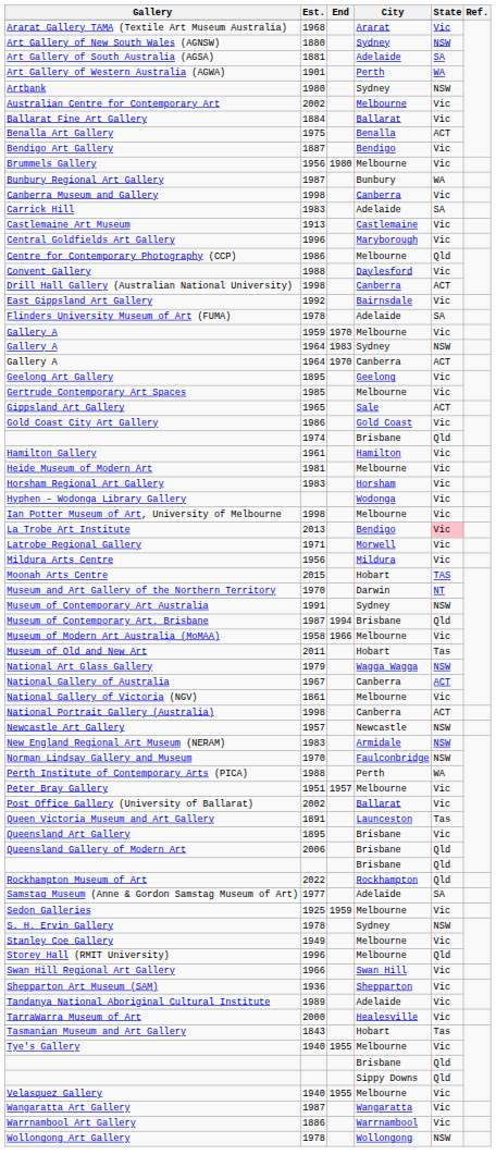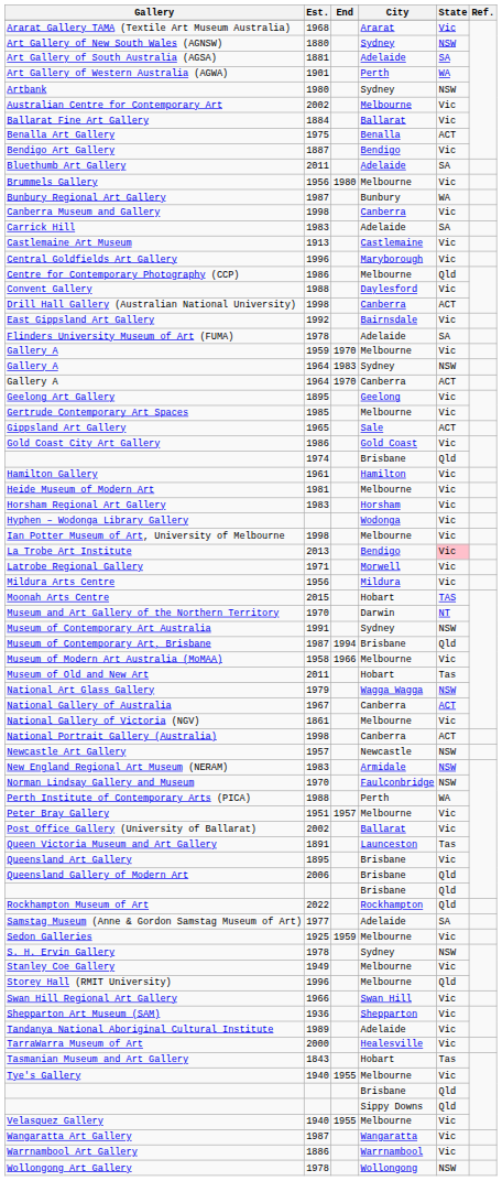+ row: Bluethumb Art Gallery | 2011 | Adelaide | SA
